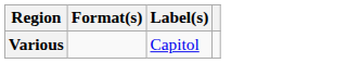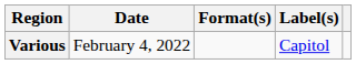+ column: Date | February 4, 2022
